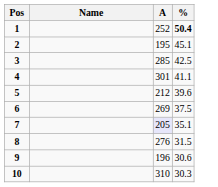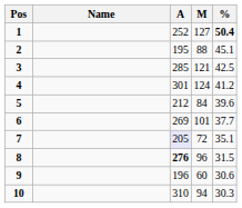+ column: M | 127 | 88 | 121 | 124 | 84 | 101 | 72 | 96 | 60 | 94
4 | %: 41.1 -> 41.2
6 | %: 37.5 -> 37.7
8 | A: normal -> bold
